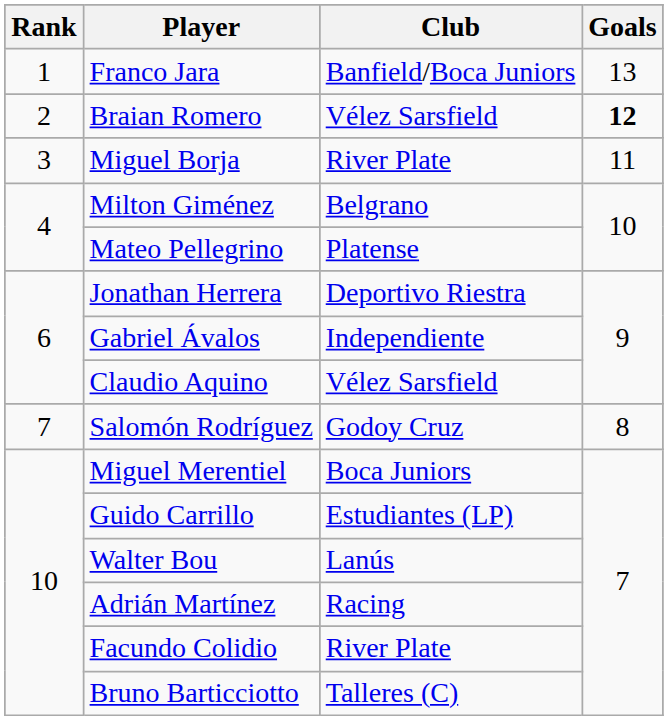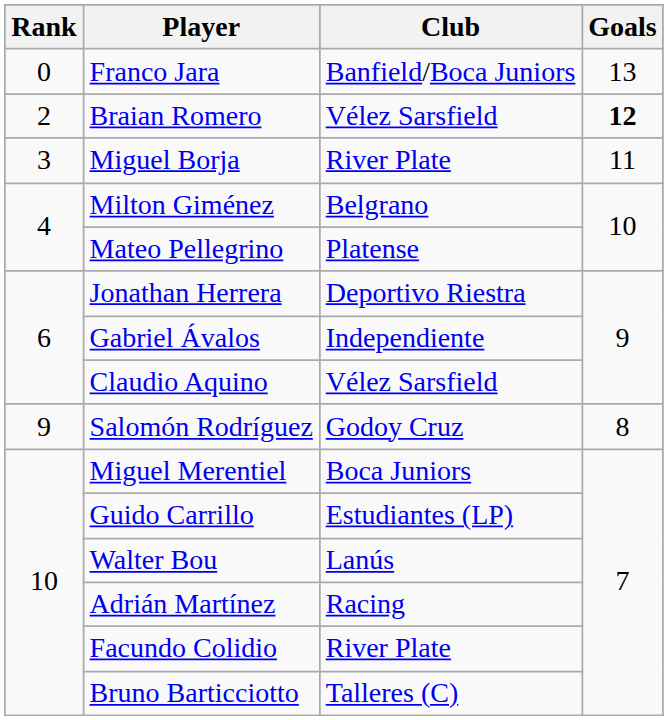Franco Jara | Rank: 1 -> 0
Salomón Rodríguez | Rank: 7 -> 9
